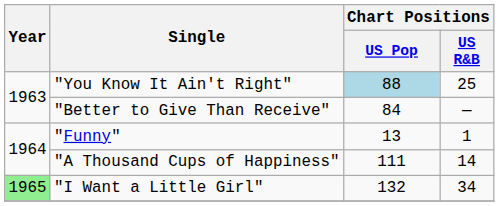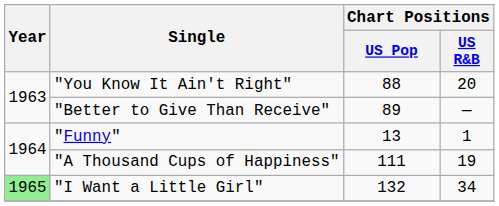"You Know It Ain't Right" | Chart Positions / US Pop: lightblue background -> no background
"You Know It Ain't Right" | Chart Positions / US R&B: 25 -> 20
"Better to Give Than Receive" | Chart Positions / US Pop: 84 -> 89
"A Thousand Cups of Happiness" | Chart Positions / US R&B: 14 -> 19
